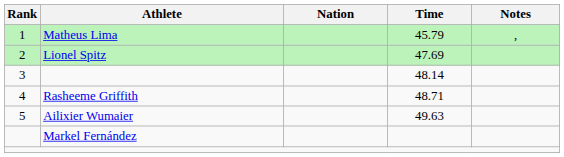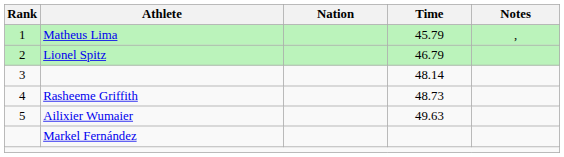2 | Time: 47.69 -> 46.79
4 | Time: 48.71 -> 48.73
